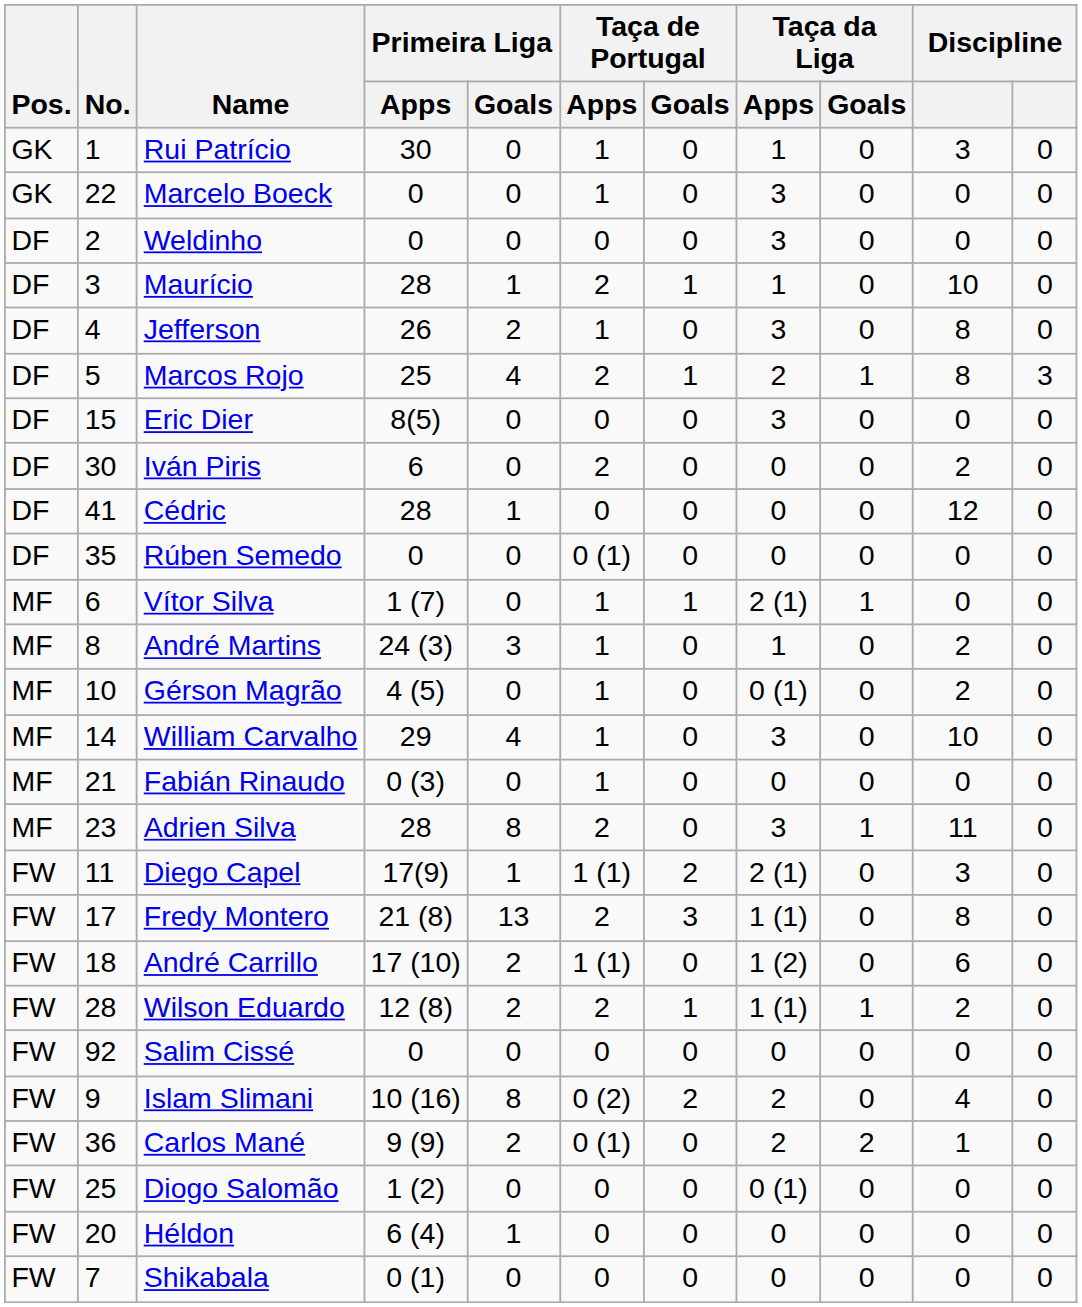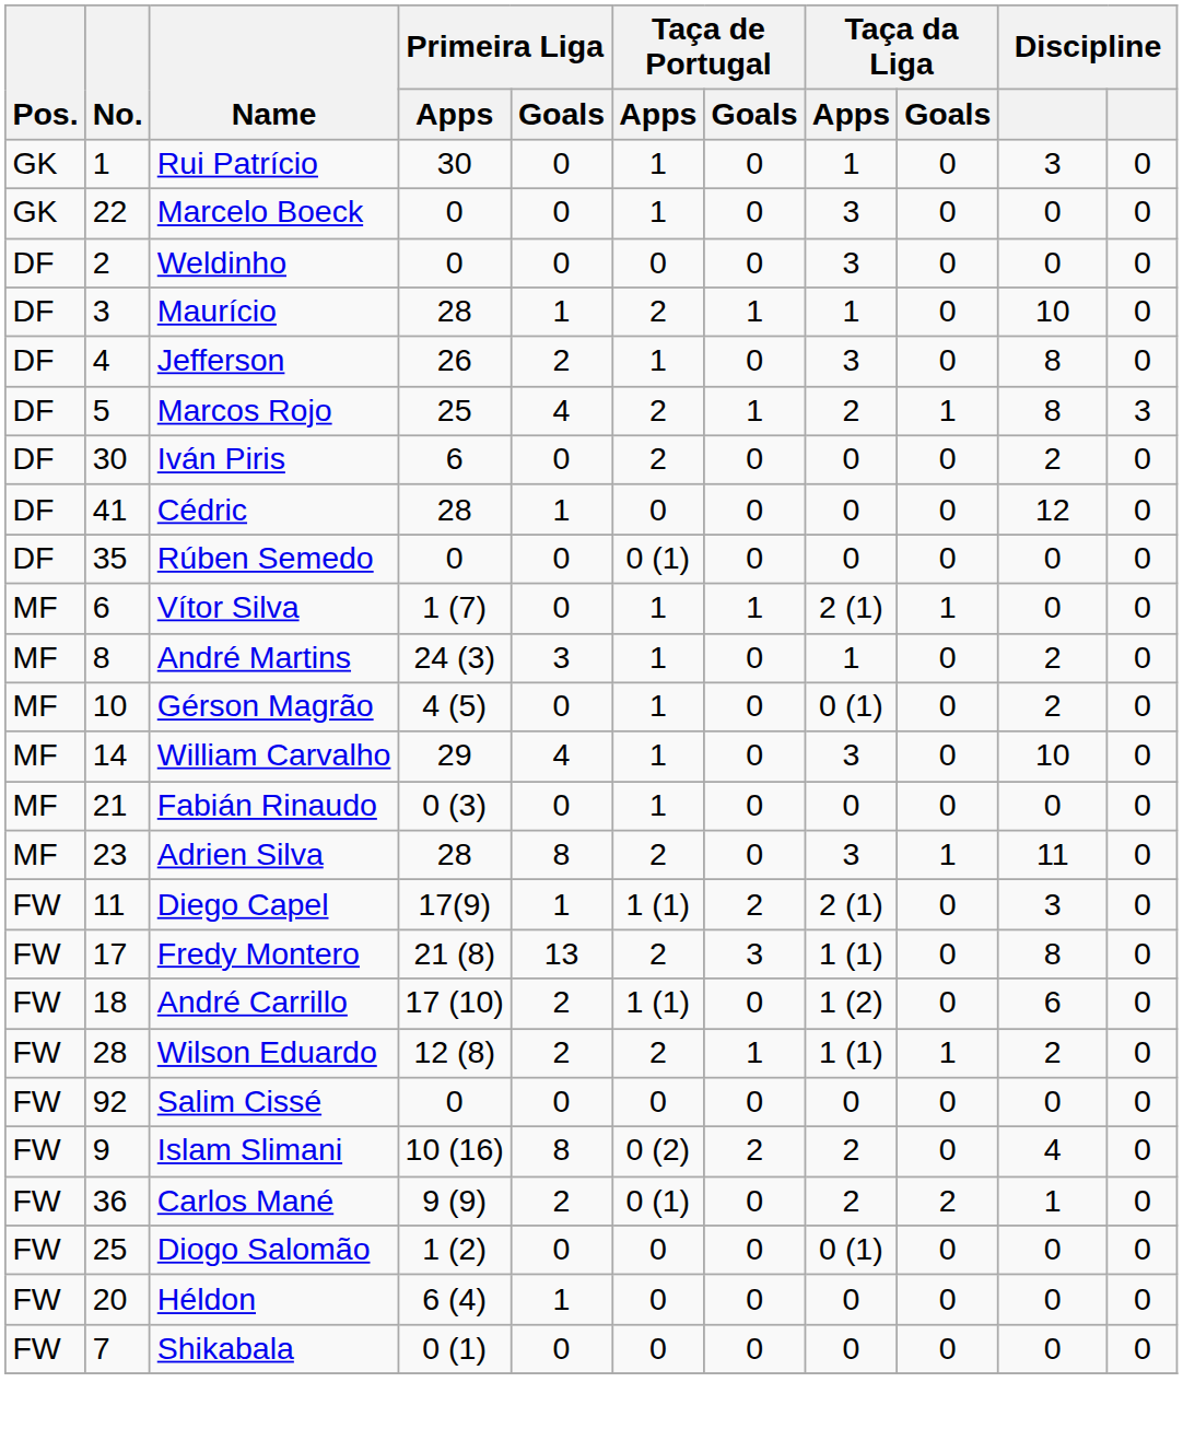- row: DF | 15 | Eric Dier | 8(5) | 0 | 0 | 0 | 3 | 0 | 0 | 0
